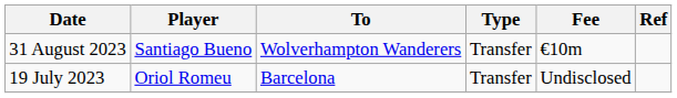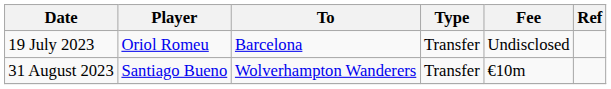rows swapped: 19 July 2023 <-> 31 August 2023
